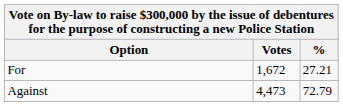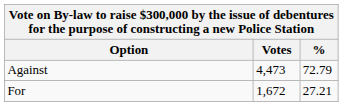rows swapped: Against <-> For
